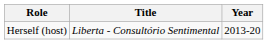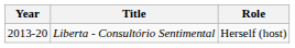columns swapped: Year <-> Role
